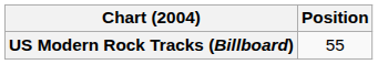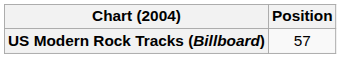US Modern Rock Tracks (Billboard) | Position: 55 -> 57
